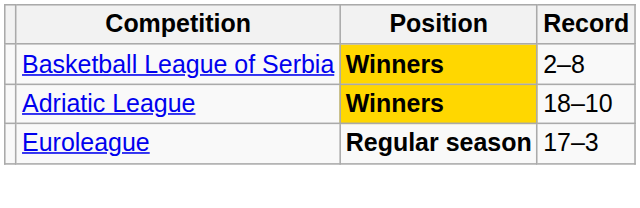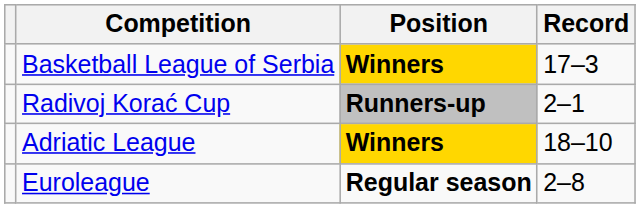Basketball League of Serbia | Record: 2–8 -> 17–3
+ row: Radivoj Korać Cup | Runners-up | 2–1
Euroleague | Record: 17–3 -> 2–8
